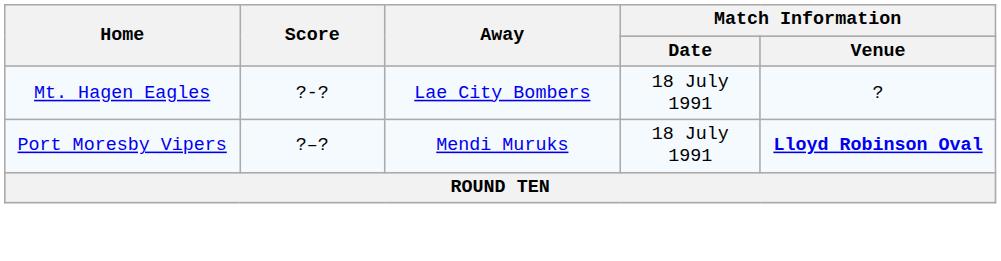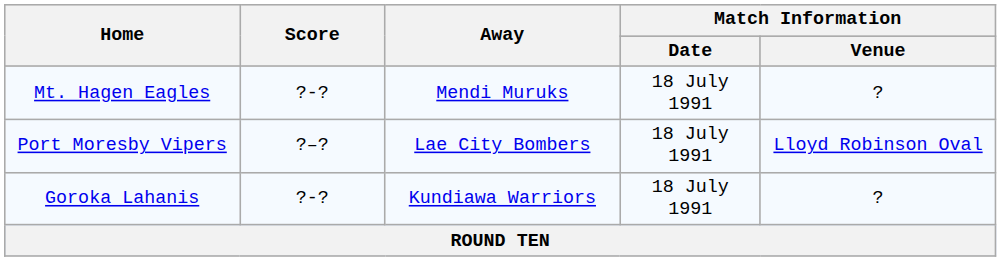Mt. Hagen Eagles | Away: Lae City Bombers -> Mendi Muruks
Port Moresby Vipers | Away: Mendi Muruks -> Lae City Bombers
Port Moresby Vipers | Match Information / Venue: bold -> normal
+ row: Goroka Lahanis | ?-? | Kundiawa Warriors | 18 July 1991 | ?
